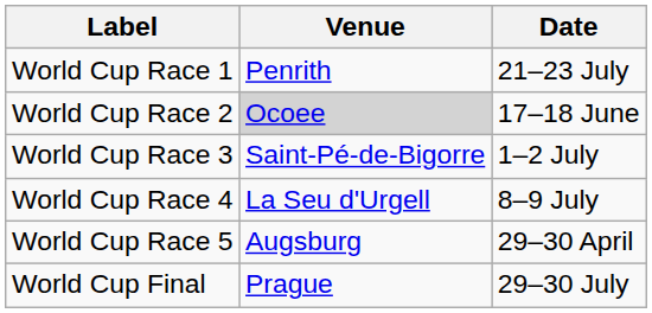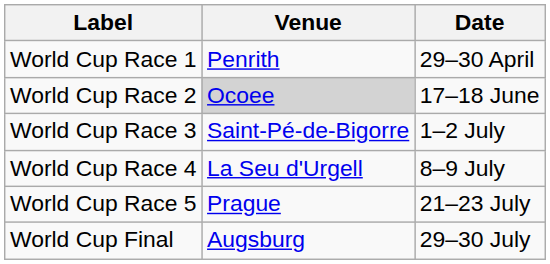World Cup Race 1 | Date: 21–23 July -> 29–30 April
World Cup Race 5 | Venue: Augsburg -> Prague
World Cup Race 5 | Date: 29–30 April -> 21–23 July
World Cup Final | Venue: Prague -> Augsburg
